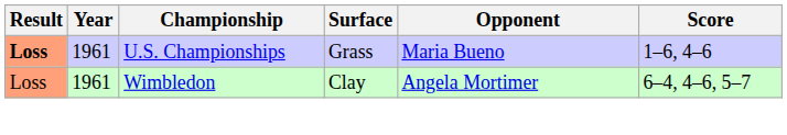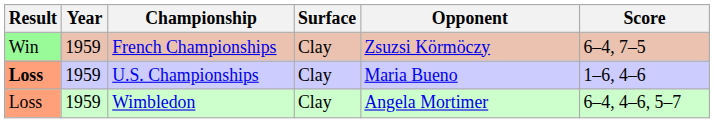+ row: Win | 1959 | French Championships | Clay | Zsuzsi Körmöczy | 6–4, 7–5
U.S. Championships | Year: 1961 -> 1959
U.S. Championships | Surface: Grass -> Clay
Wimbledon | Year: 1961 -> 1959
